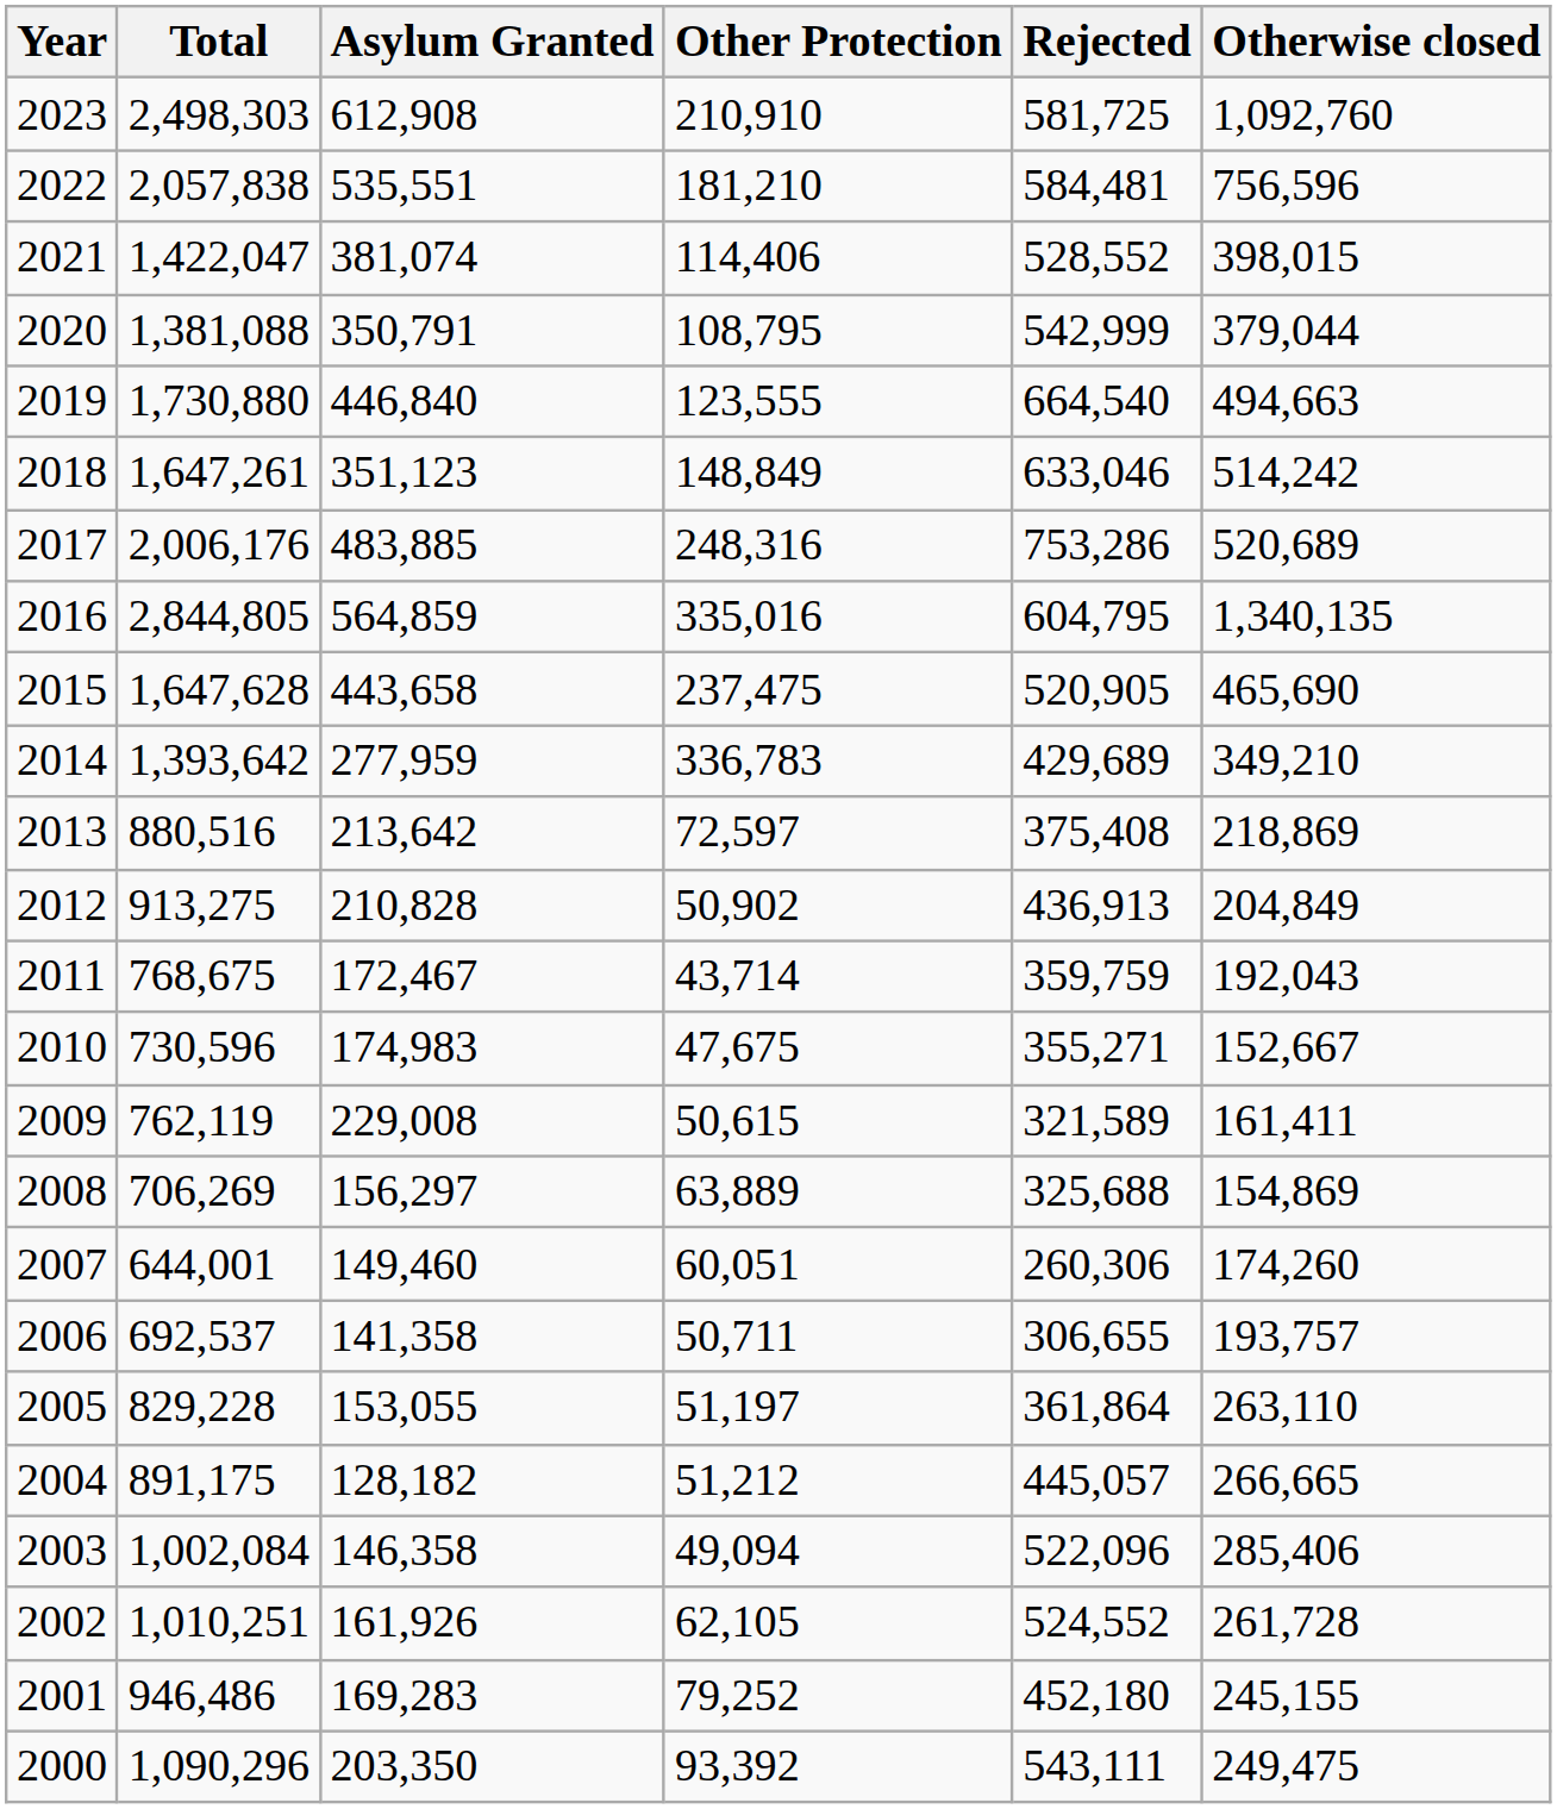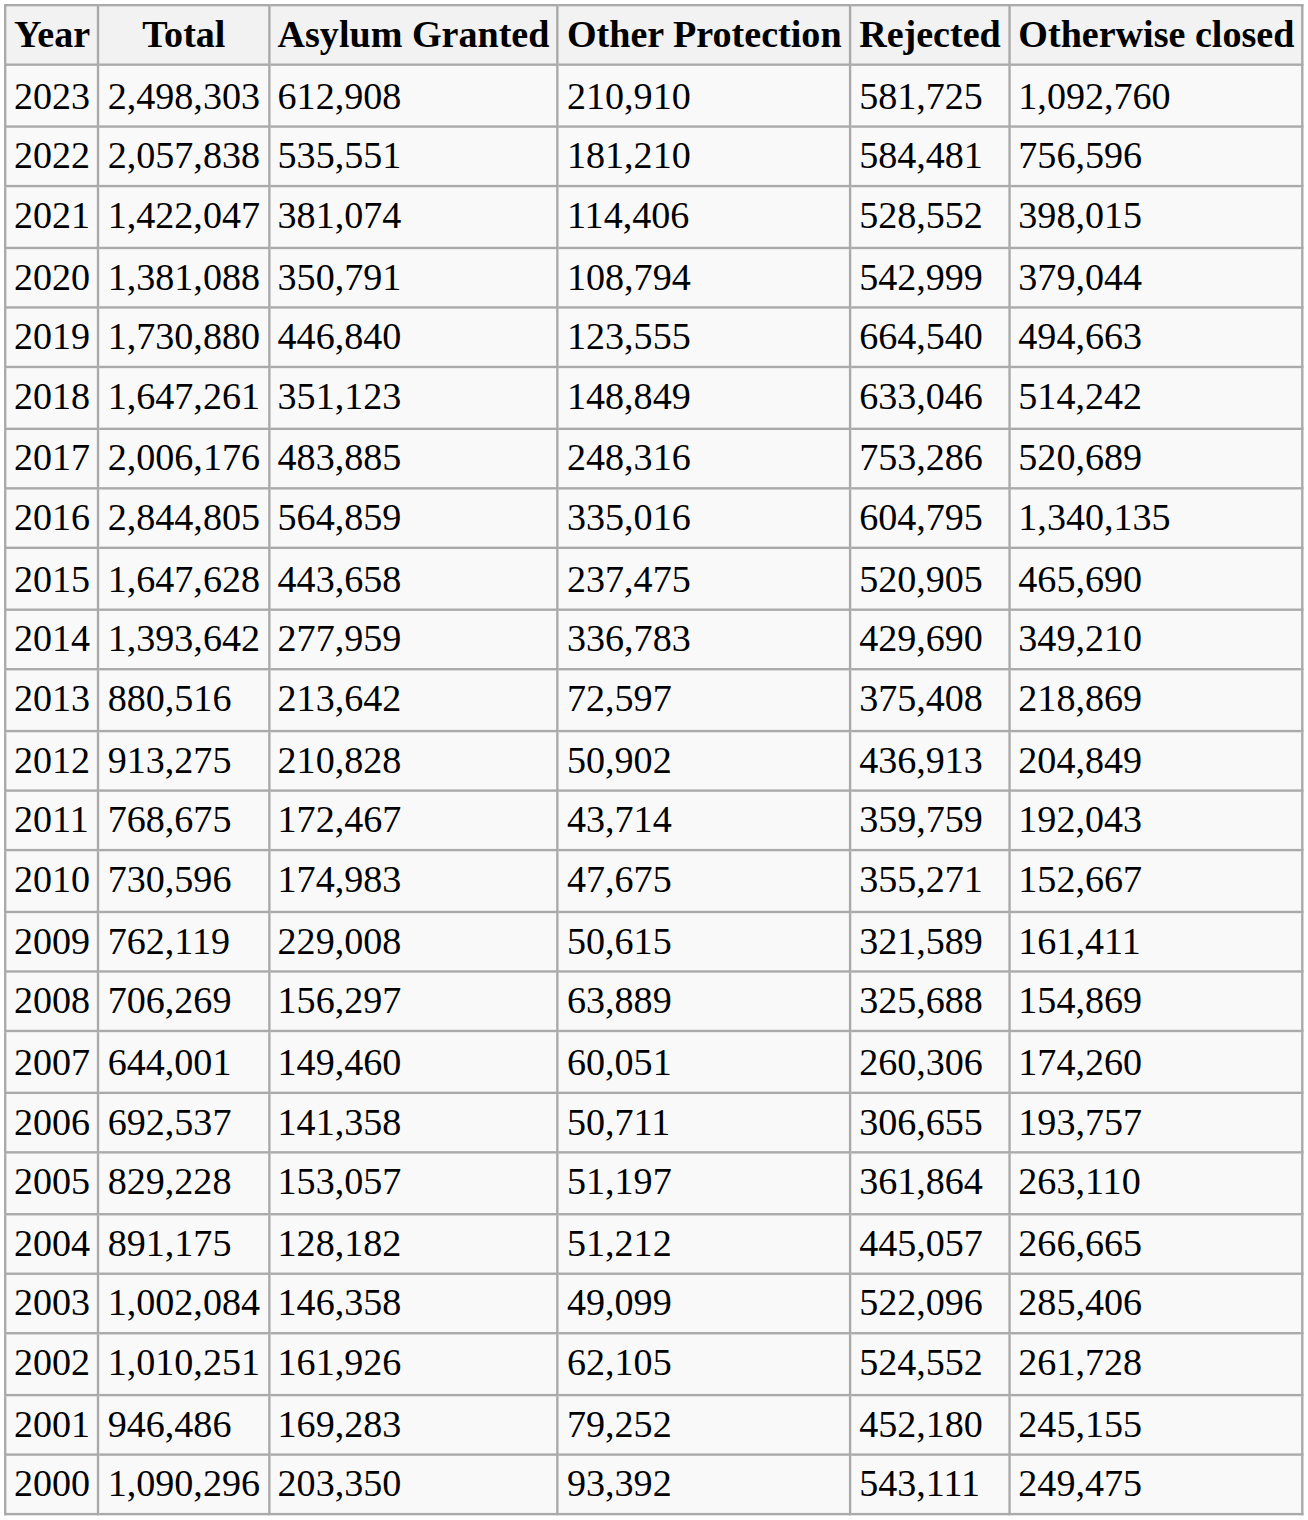2020 | Other Protection: 108,795 -> 108,794
2014 | Rejected: 429,689 -> 429,690
2005 | Asylum Granted: 153,055 -> 153,057
2003 | Other Protection: 49,094 -> 49,099
